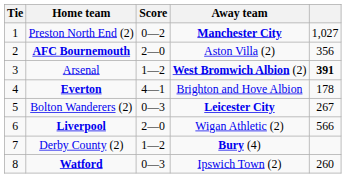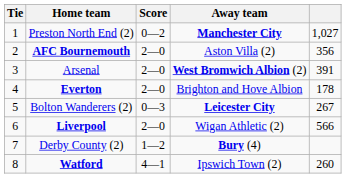Arsenal | Score: 1—2 -> 2—0
Arsenal | column 5: bold -> normal
Everton | Score: 4—1 -> 2—0
Watford | Score: 0—3 -> 4—1
